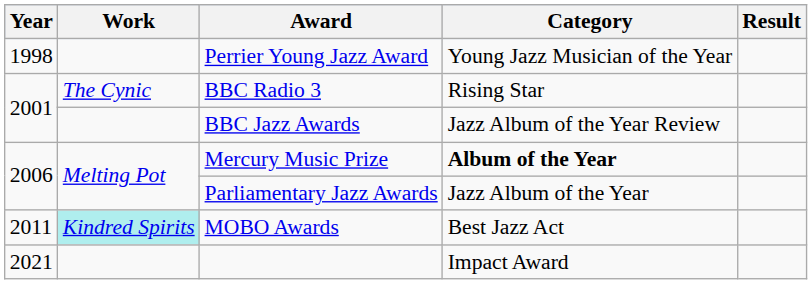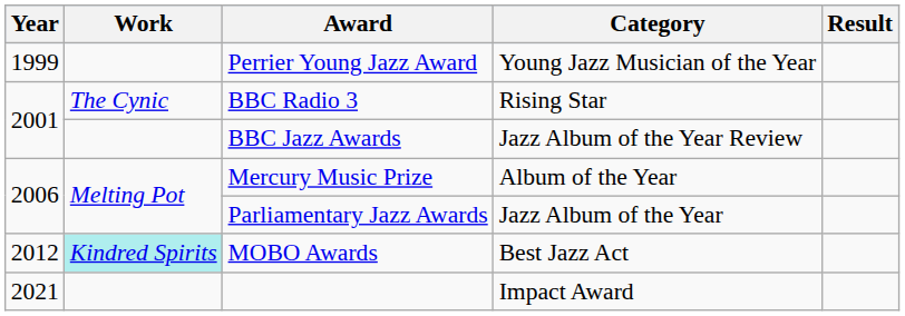Perrier Young Jazz Award | Year: 1998 -> 1999
Mercury Music Prize | Category: bold -> normal
MOBO Awards | Year: 2011 -> 2012
